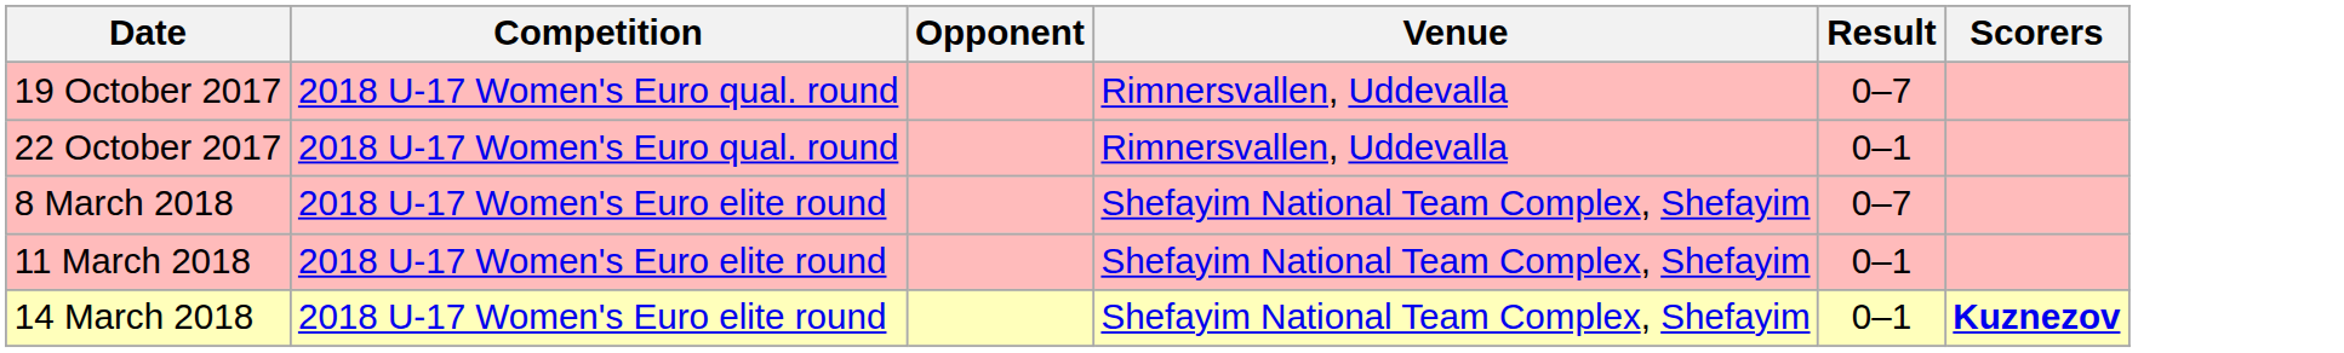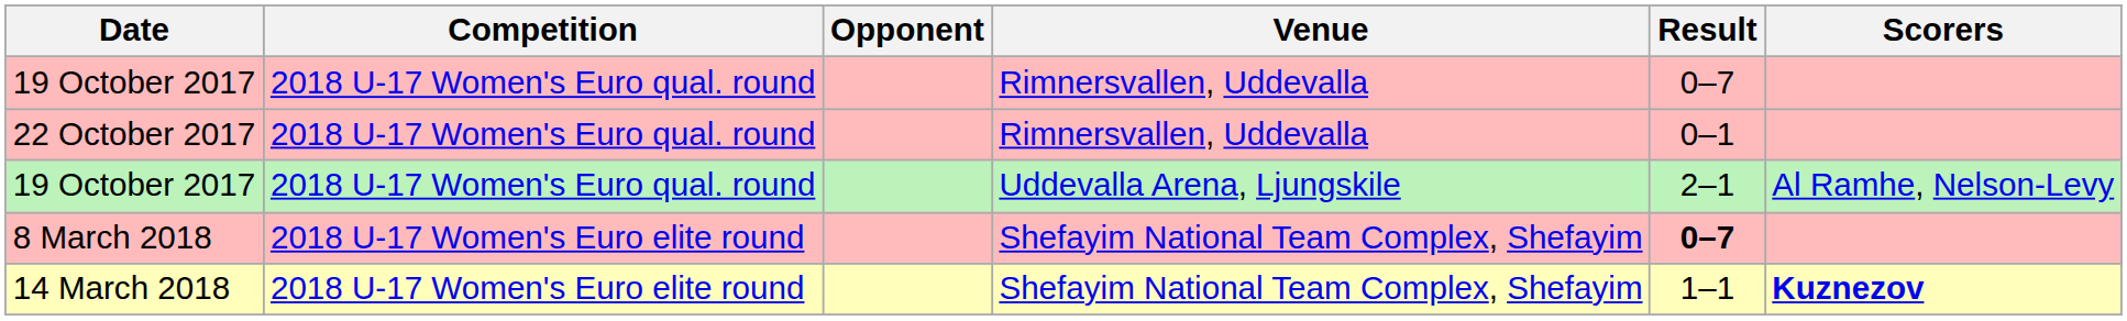+ row: 19 October 2017 | 2018 U-17 Women's Euro qual. round | Uddevalla Arena, Ljungskile | 2–1 | Al Ramhe, Nelson-Levy
8 March 2018 | Result: normal -> bold
- row: 11 March 2018 | 2018 U-17 Women's Euro elite round | Shefayim National Team Complex, Shefayim | 0–1
14 March 2018 | Result: 0–1 -> 1–1
